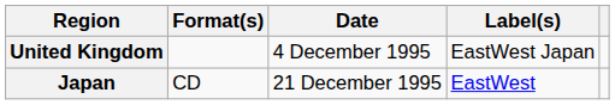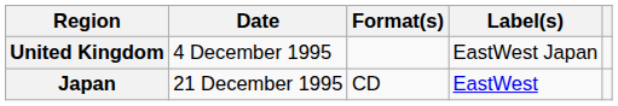columns swapped: Date <-> Format(s)
